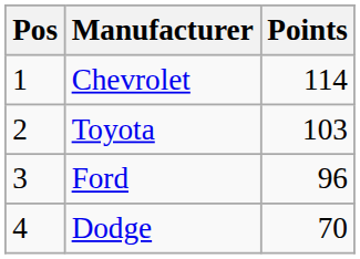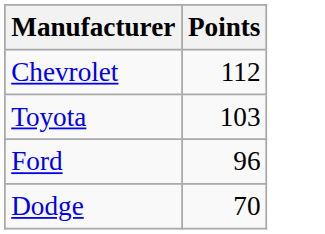- column: Pos | 1 | 2 | 3 | 4
Chevrolet | Points: 114 -> 112
